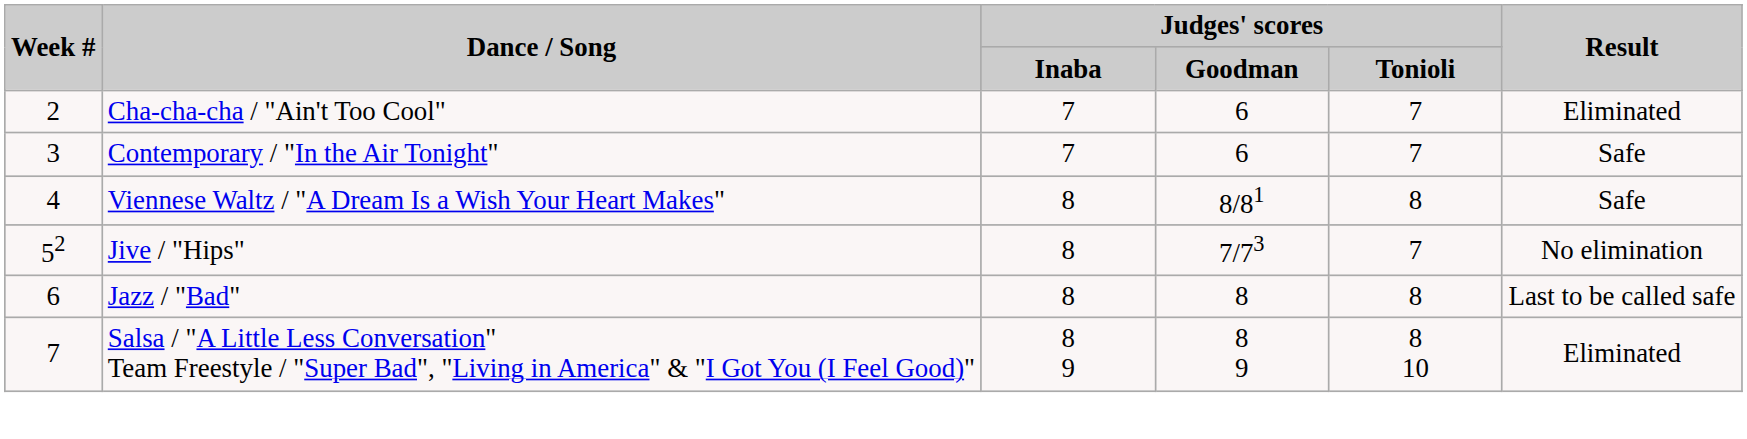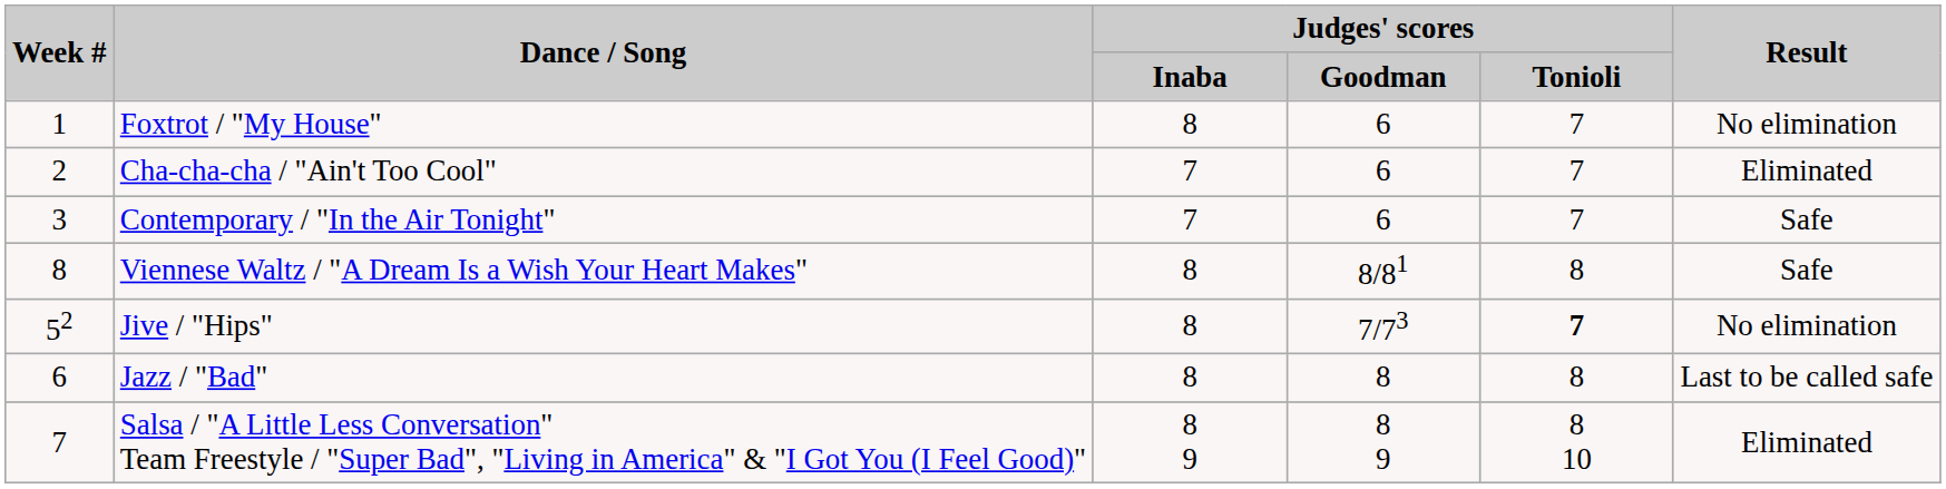+ row: 1 | Foxtrot / "My House" | 8 | 6 | 7 | No elimination
Viennese Waltz / "A Dream Is a Wish Your Heart Makes" | Week #: 4 -> 8
Jive / "Hips" | Judges' scores / Tonioli: normal -> bold
